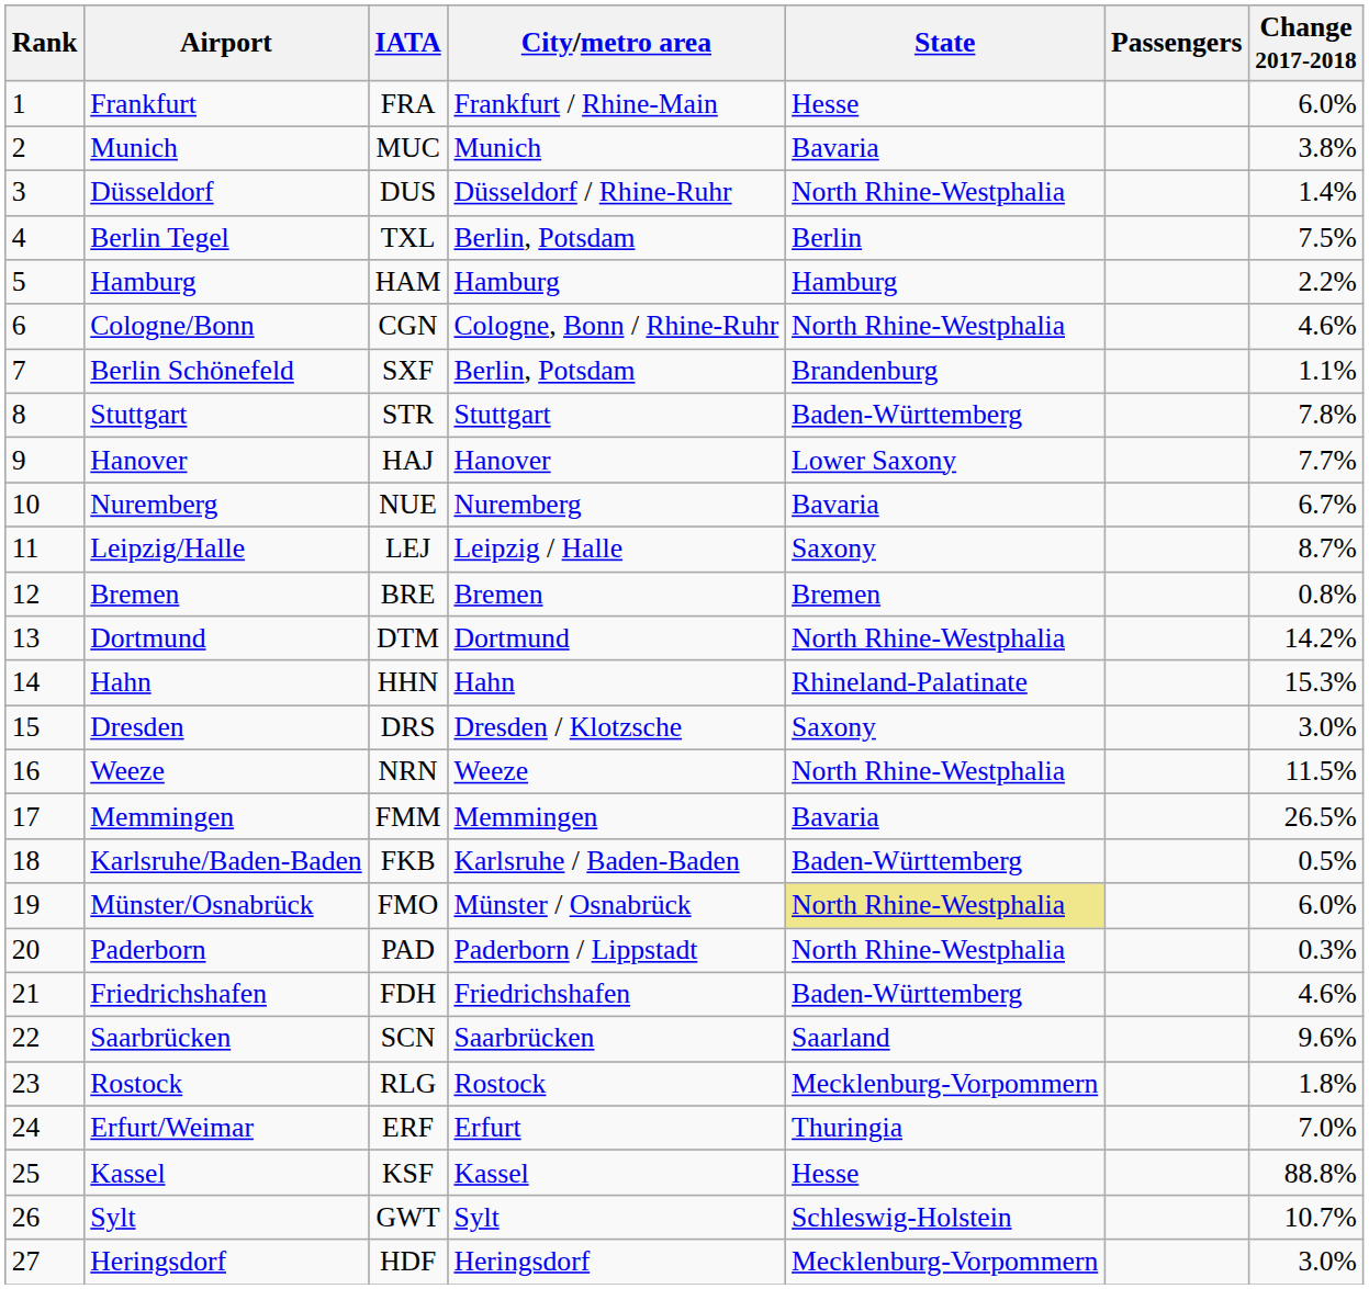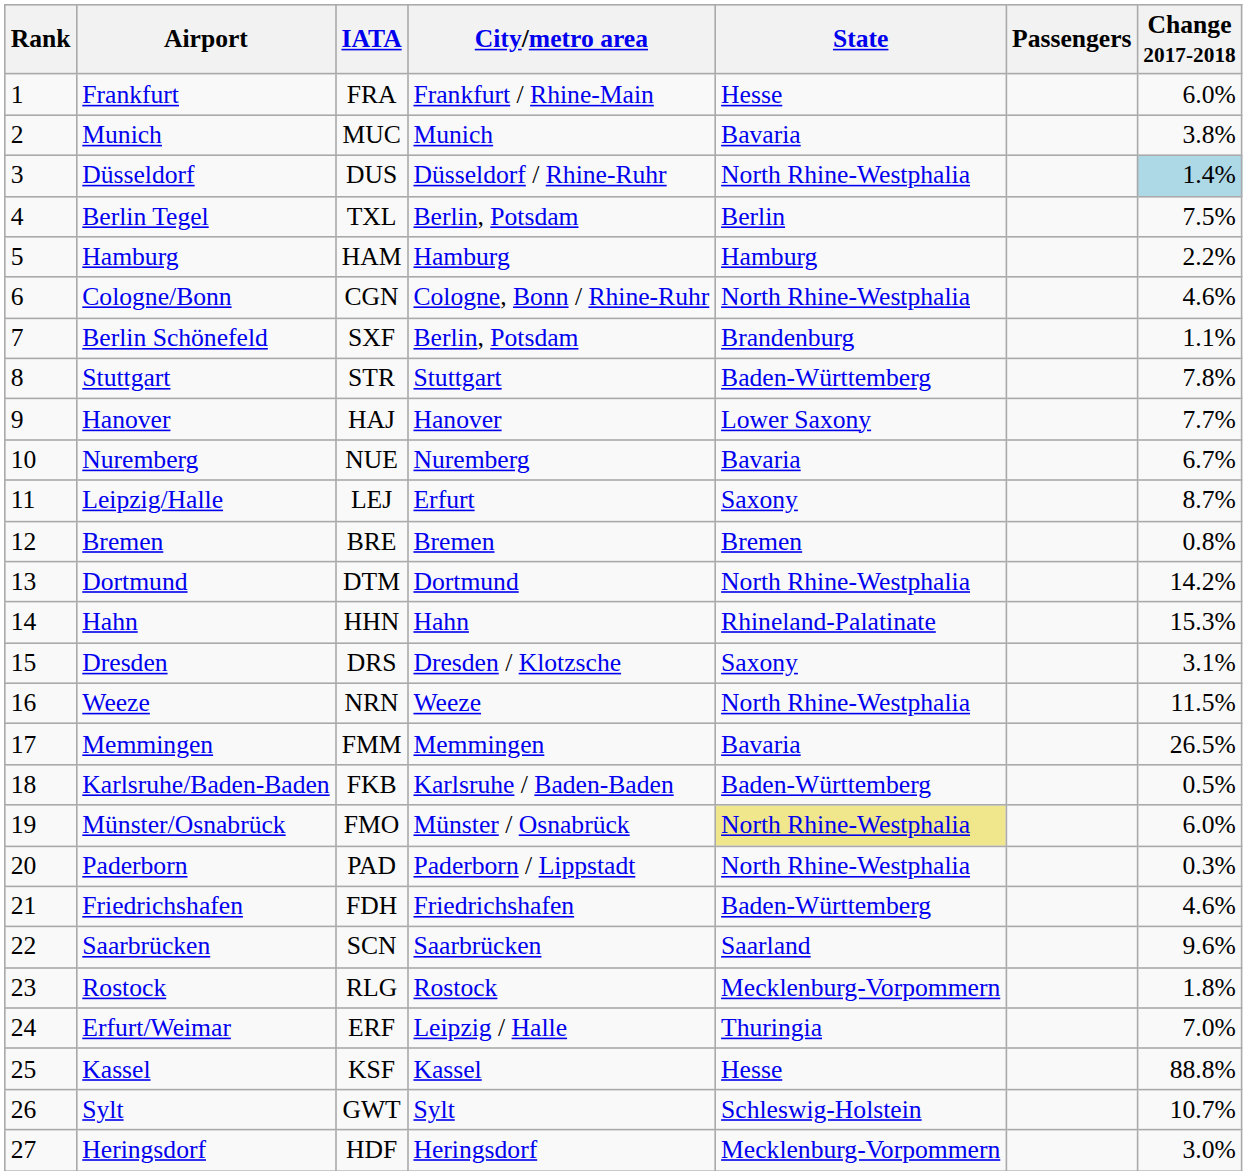Düsseldorf | Change 2017-2018: no background -> lightblue background
Leipzig/Halle | City/metro area: Leipzig / Halle -> Erfurt
Dresden | Change 2017-2018: 3.0% -> 3.1%
Erfurt/Weimar | City/metro area: Erfurt -> Leipzig / Halle
